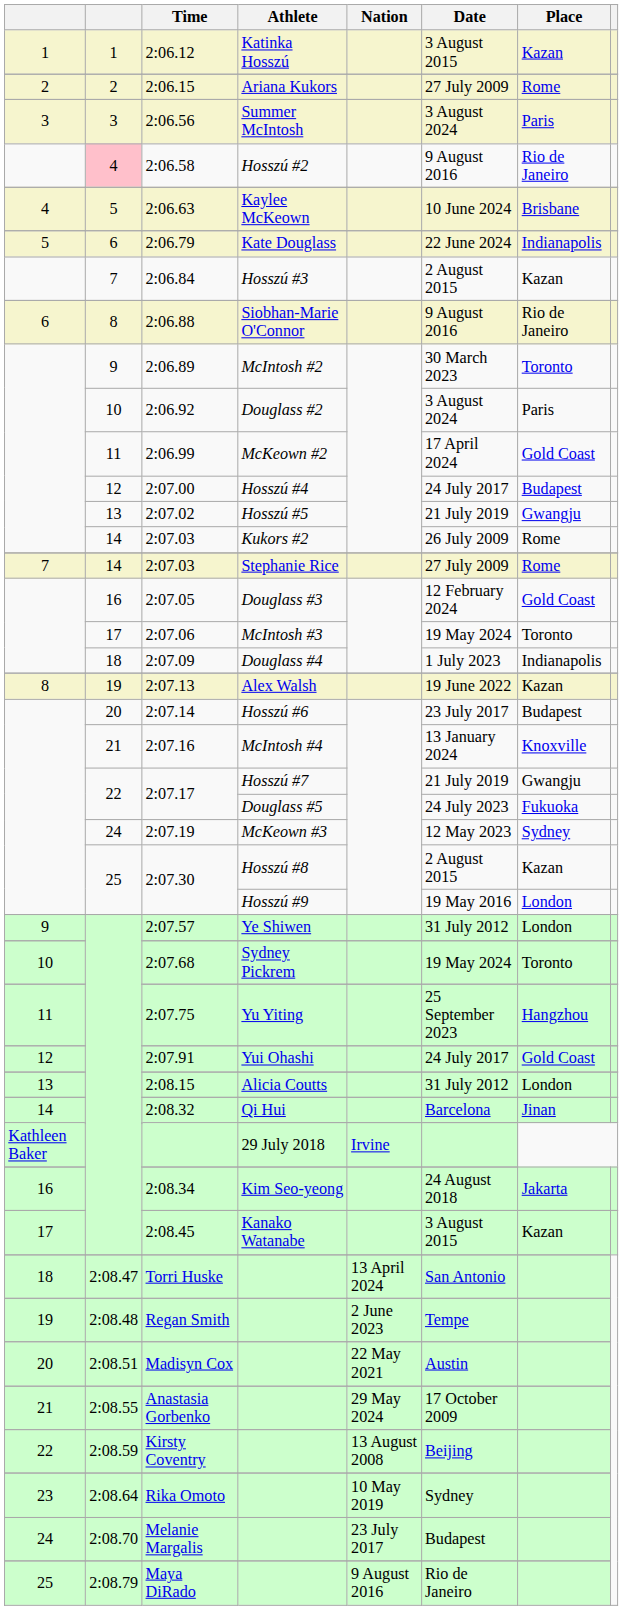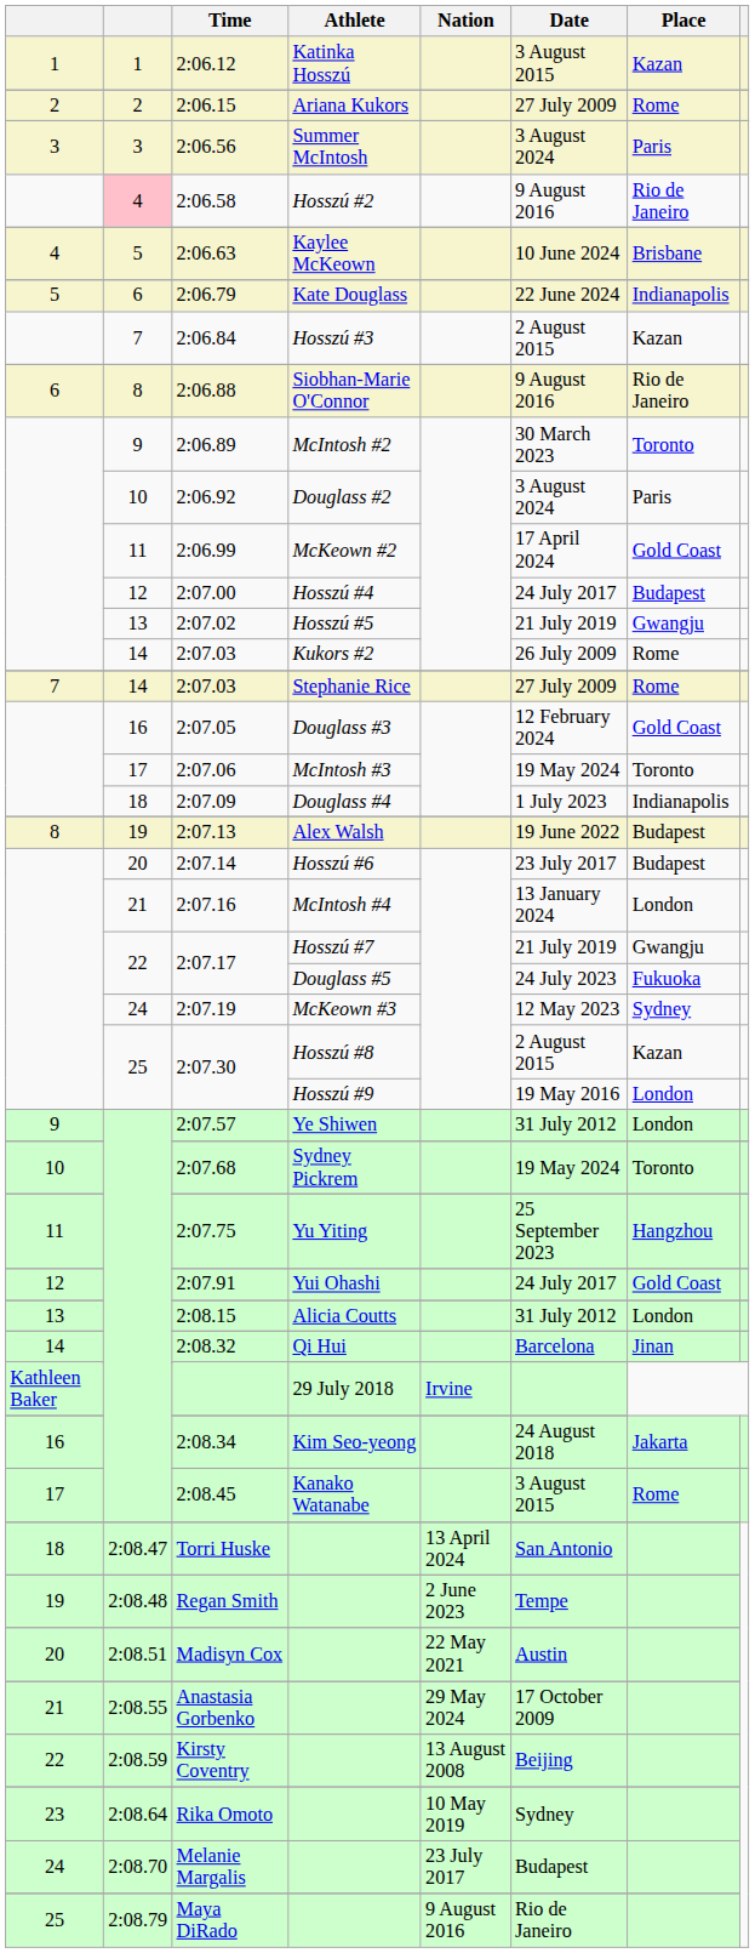2:07.13 | Place: Kazan -> Budapest
2:07.16 | Place: Knoxville -> London
2:08.45 | Place: Kazan -> Rome
